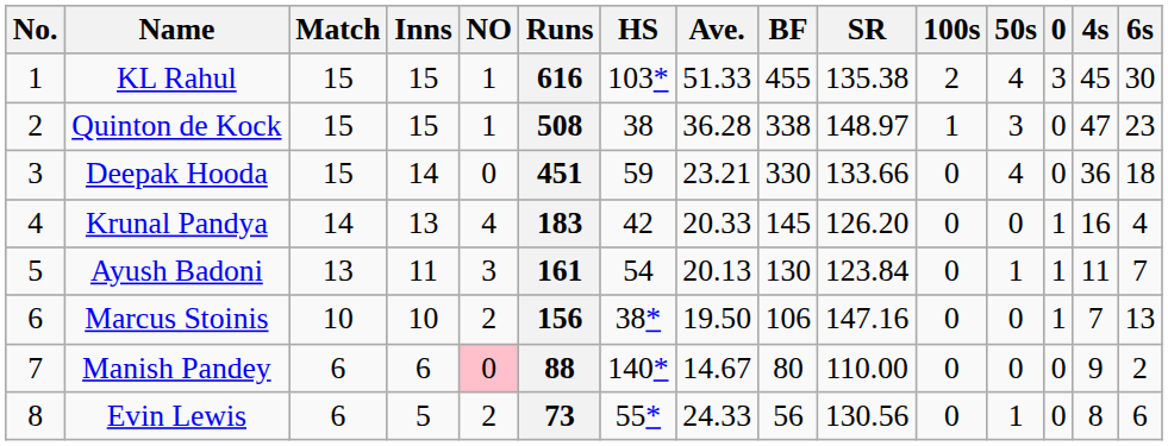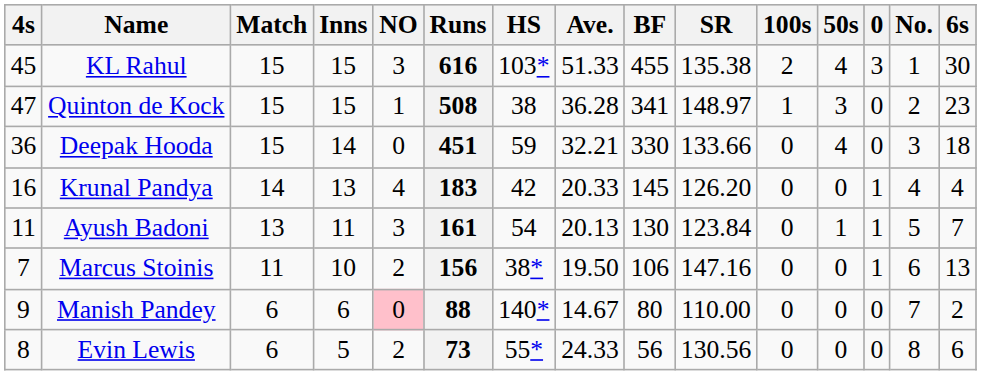columns swapped: No. <-> 4s
KL Rahul | NO: 1 -> 3
Quinton de Kock | BF: 338 -> 341
Deepak Hooda | Ave.: 23.21 -> 32.21
Marcus Stoinis | Match: 10 -> 11
Evin Lewis | 50s: 1 -> 0
